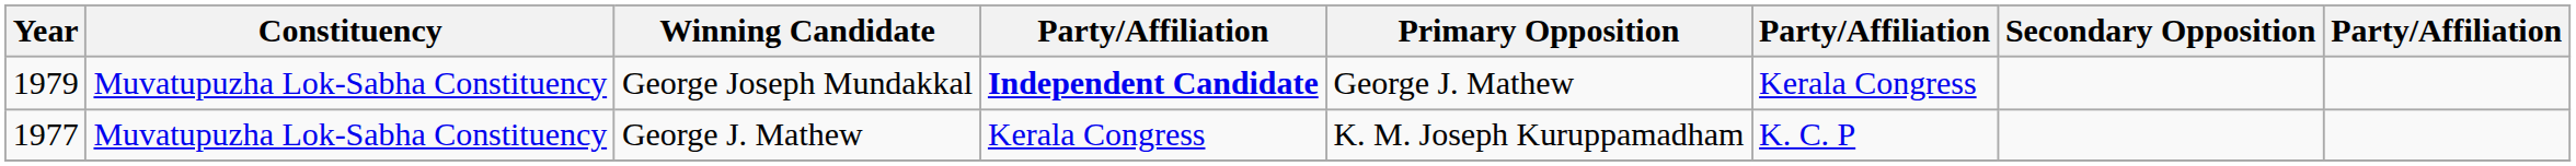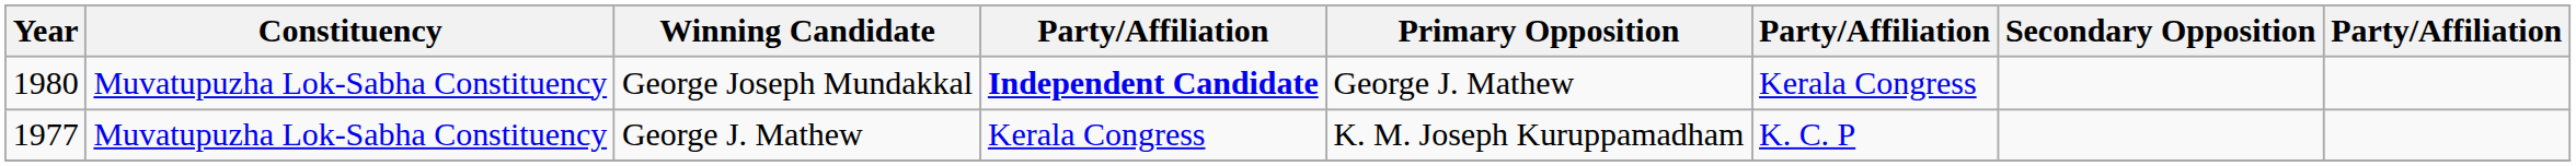George Joseph Mundakkal | Year: 1979 -> 1980
